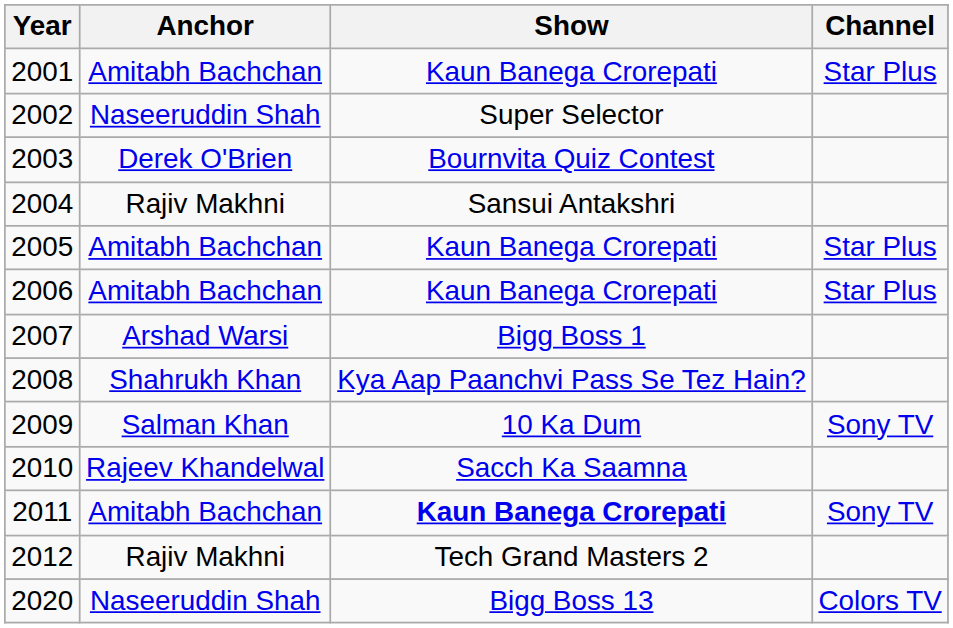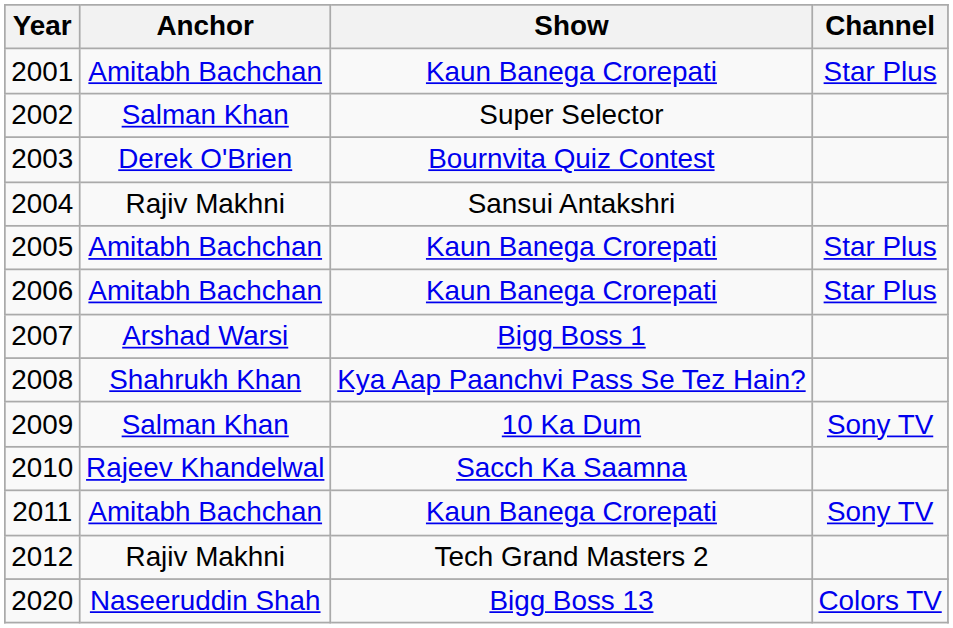2002 | Anchor: Naseeruddin Shah -> Salman Khan
2011 | Show: bold -> normal
